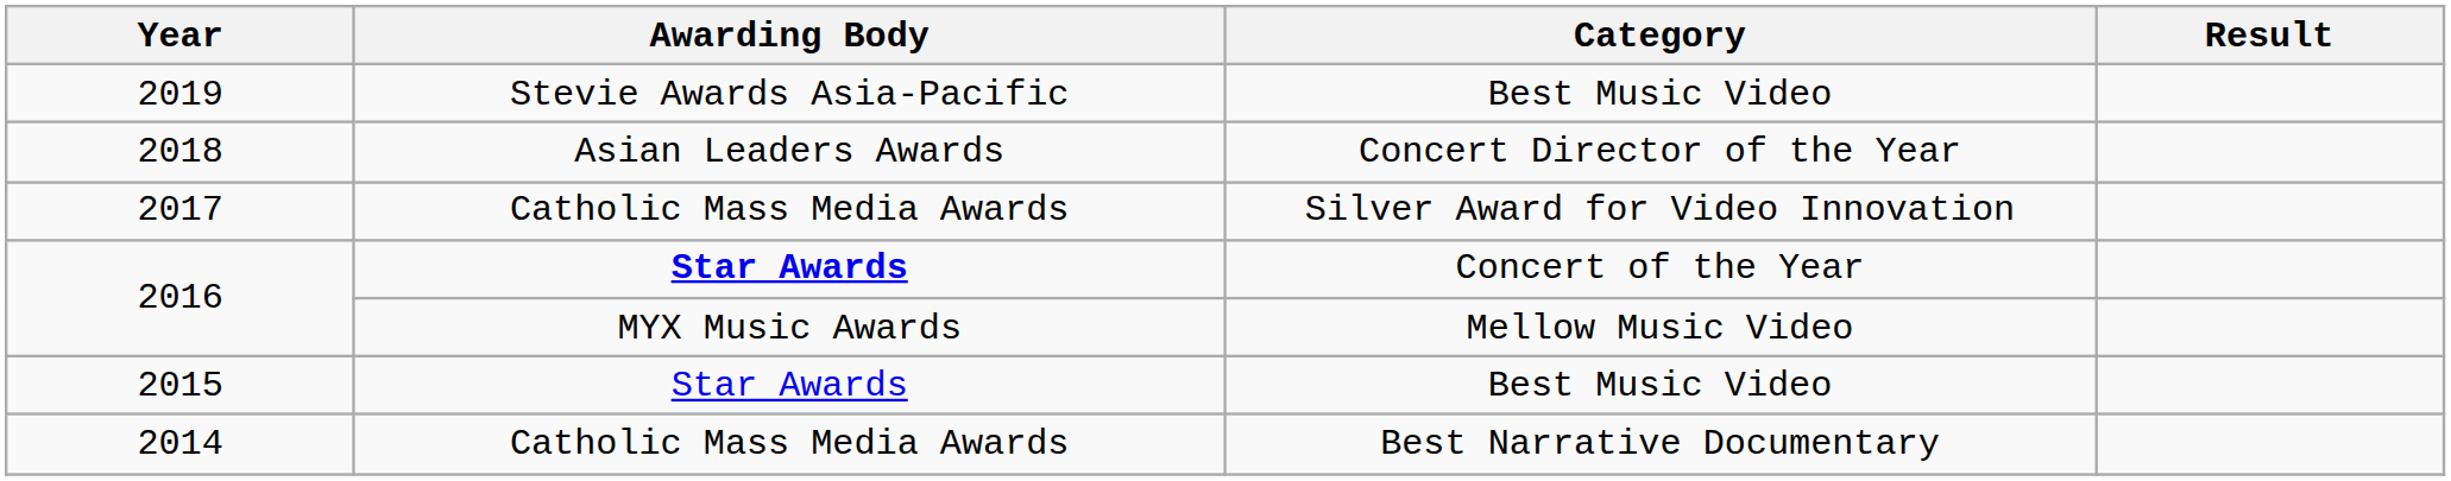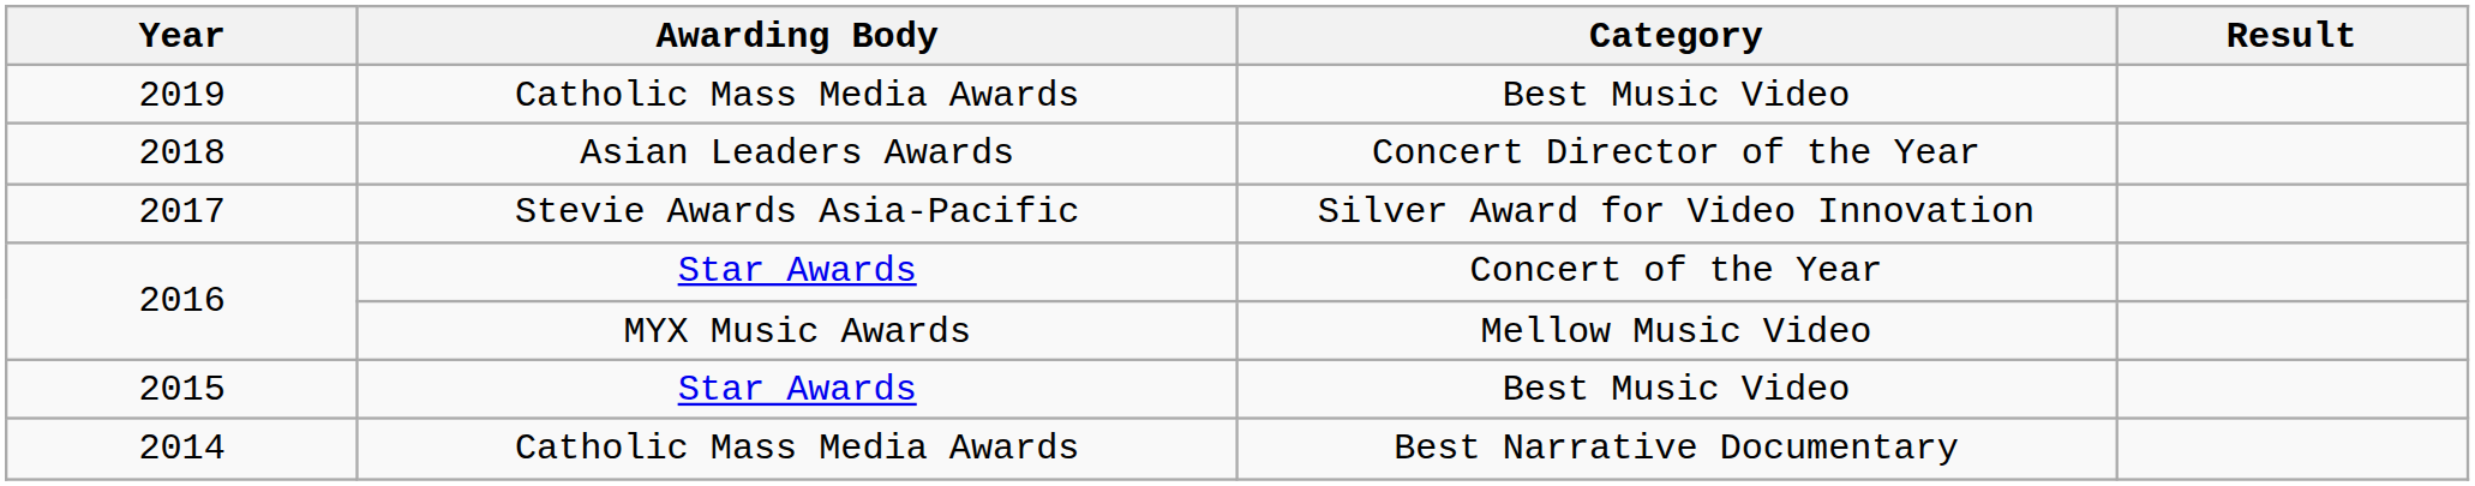2019 | Awarding Body: Stevie Awards Asia-Pacific -> Catholic Mass Media Awards
2017 | Awarding Body: Catholic Mass Media Awards -> Stevie Awards Asia-Pacific
2016 / Concert of the Year | Awarding Body: bold -> normal
